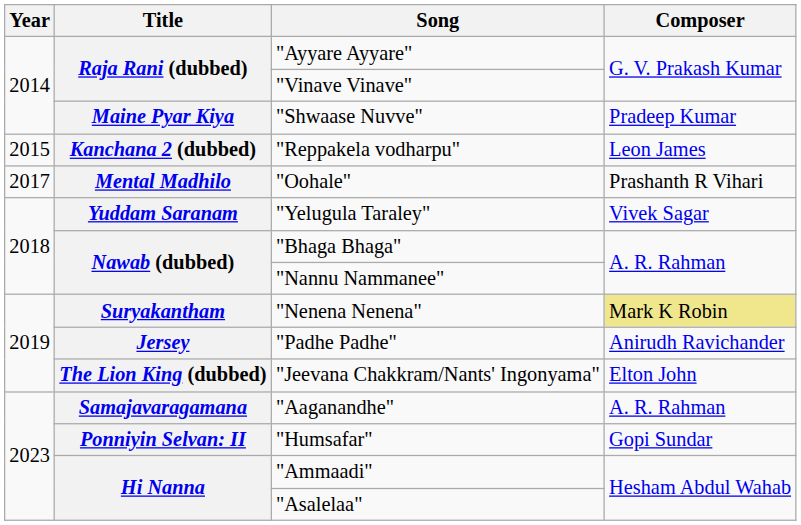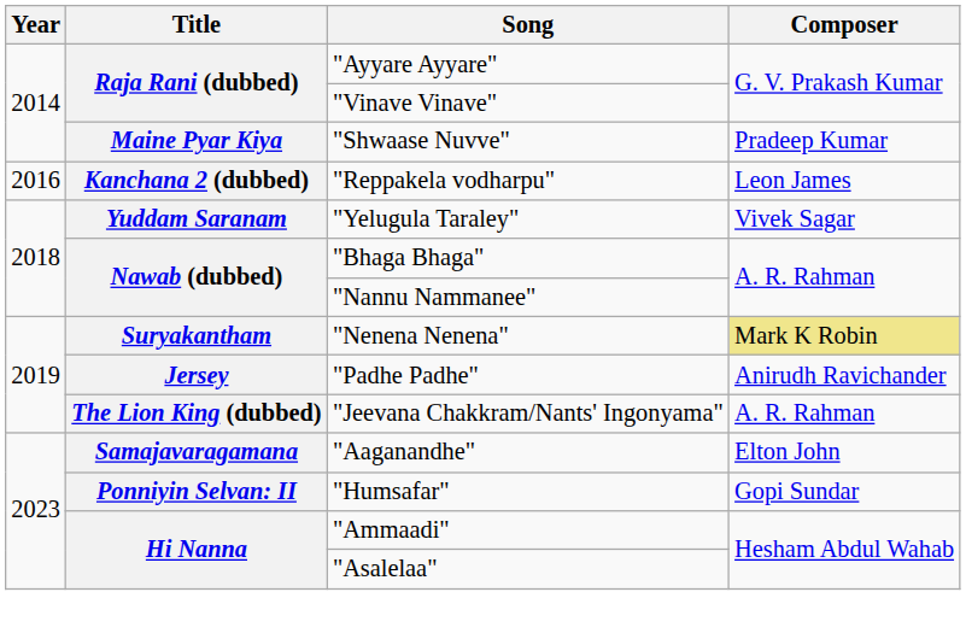"Reppakela vodharpu" | Year: 2015 -> 2016
- row: 2017 | Mental Madhilo | "Oohale" | Prashanth R Vihari
"Jeevana Chakkram/Nants' Ingonyama" | Composer: Elton John -> A. R. Rahman
"Aaganandhe" | Composer: A. R. Rahman -> Elton John
